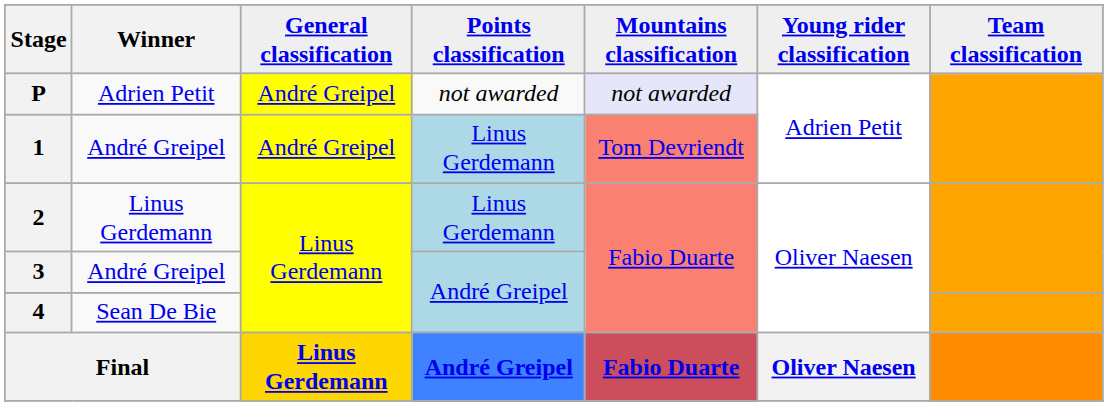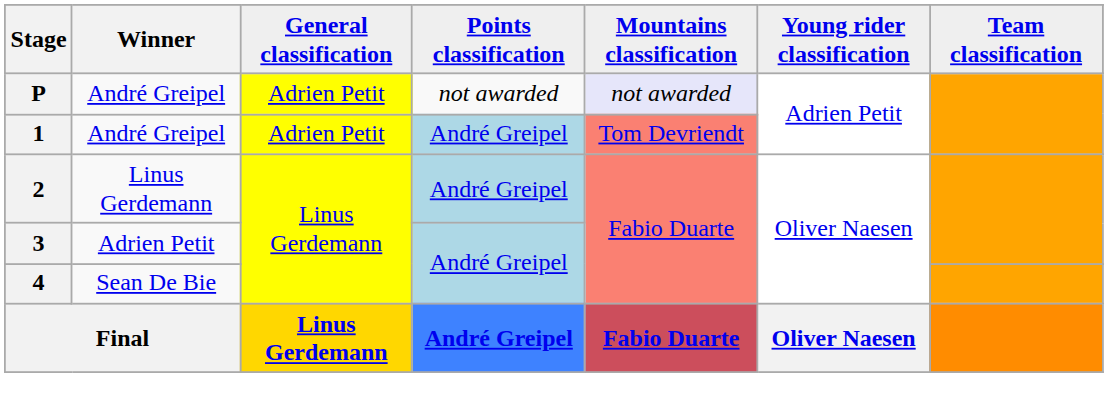P | Winner: Adrien Petit -> André Greipel
P | General classification: André Greipel -> Adrien Petit
1 | General classification: André Greipel -> Adrien Petit
1 | Points classification: Linus Gerdemann -> André Greipel
2 | Points classification: Linus Gerdemann -> André Greipel
3 | Winner: André Greipel -> Adrien Petit
